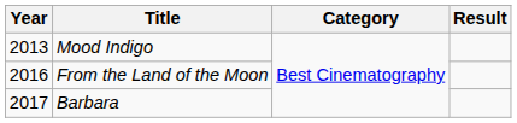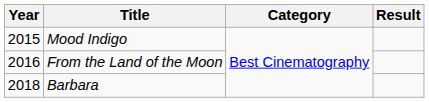Mood Indigo | Year: 2013 -> 2015
Barbara | Year: 2017 -> 2018
